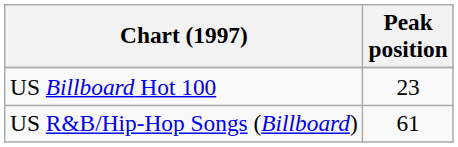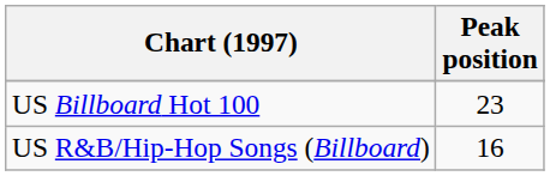US R&B/Hip-Hop Songs (Billboard) | Peak position: 61 -> 16
